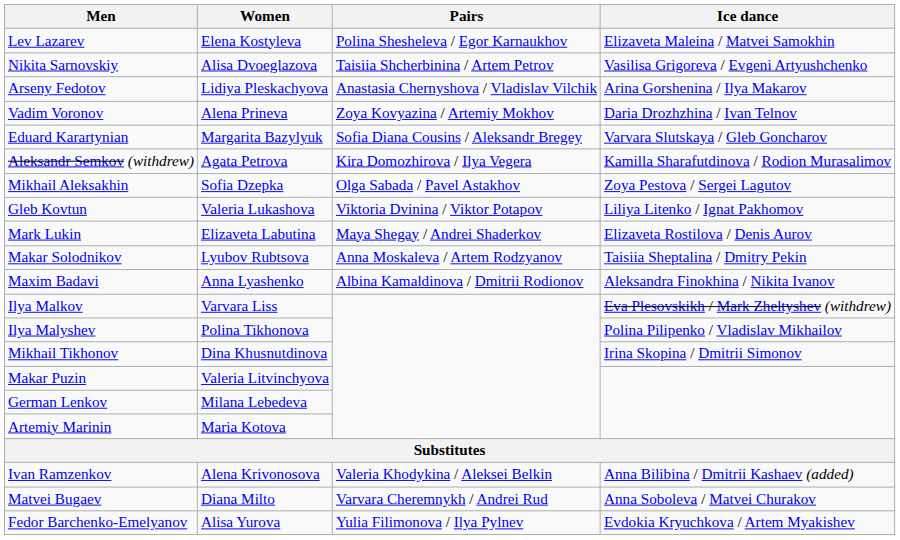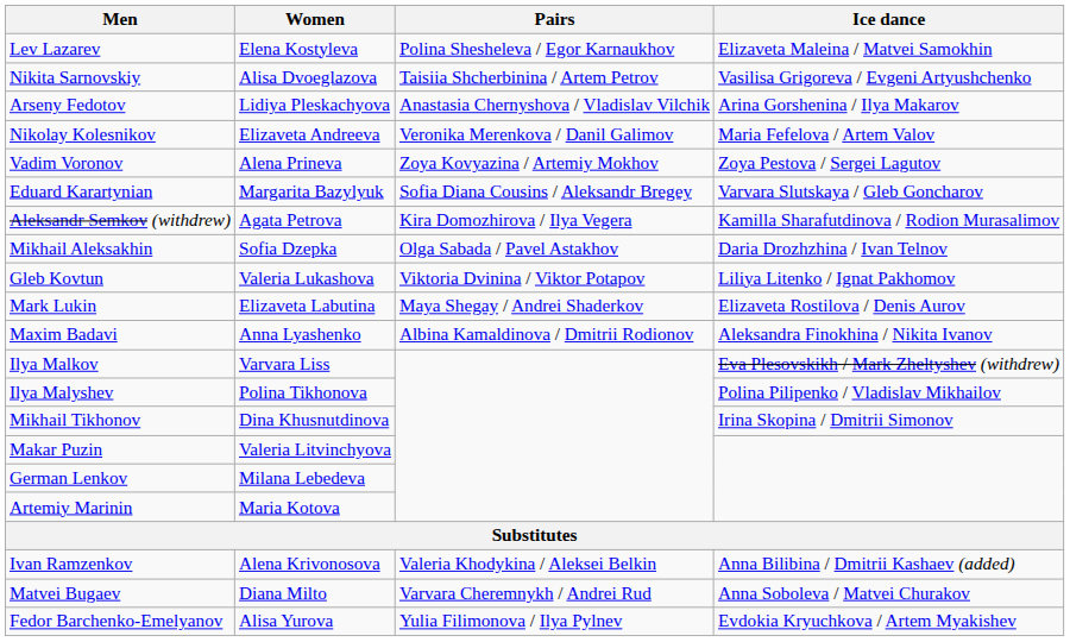+ row: Nikolay Kolesnikov | Elizaveta Andreeva | Veronika Merenkova / Danil Galimov | Maria Fefelova / Artem Valov
Vadim Voronov | Ice dance: Daria Drozhzhina / Ivan Telnov -> Zoya Pestova / Sergei Lagutov
Mikhail Aleksakhin | Ice dance: Zoya Pestova / Sergei Lagutov -> Daria Drozhzhina / Ivan Telnov
- row: Makar Solodnikov | Lyubov Rubtsova | Anna Moskaleva / Artem Rodzyanov | Taisiia Sheptalina / Dmitry Pekin
